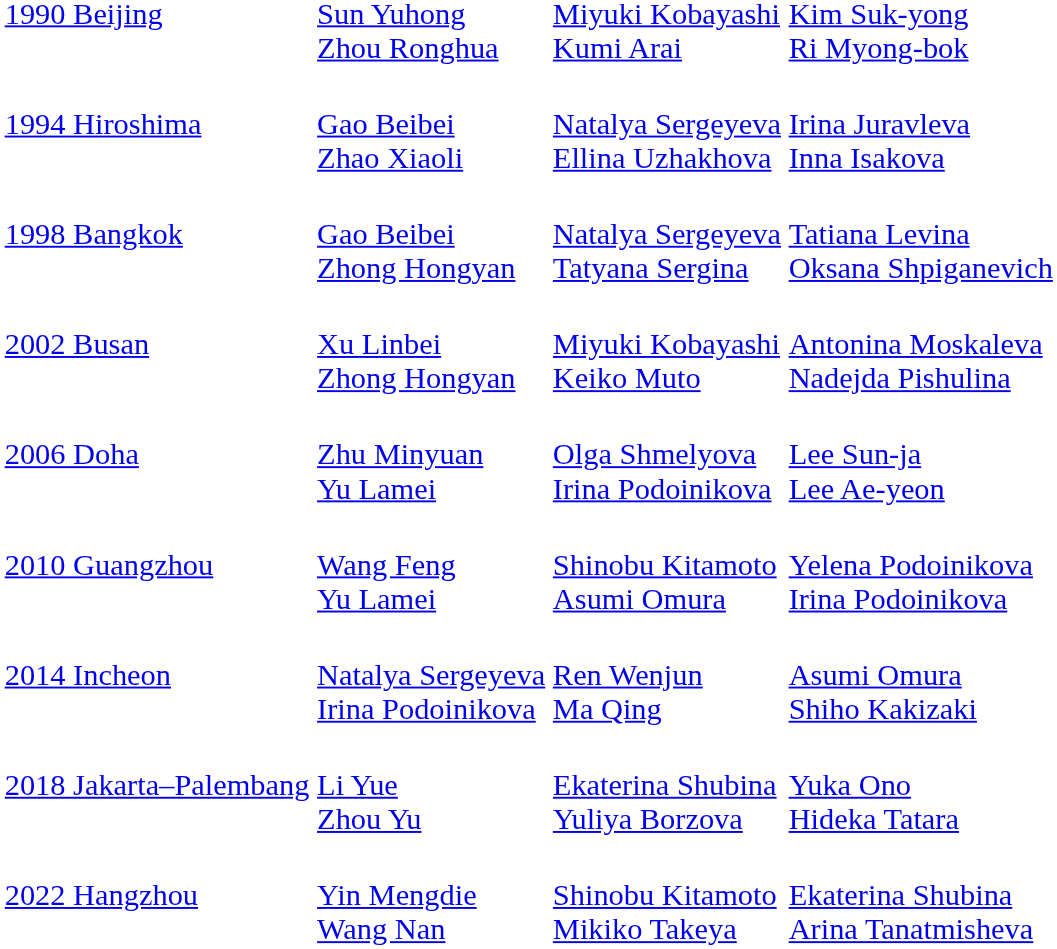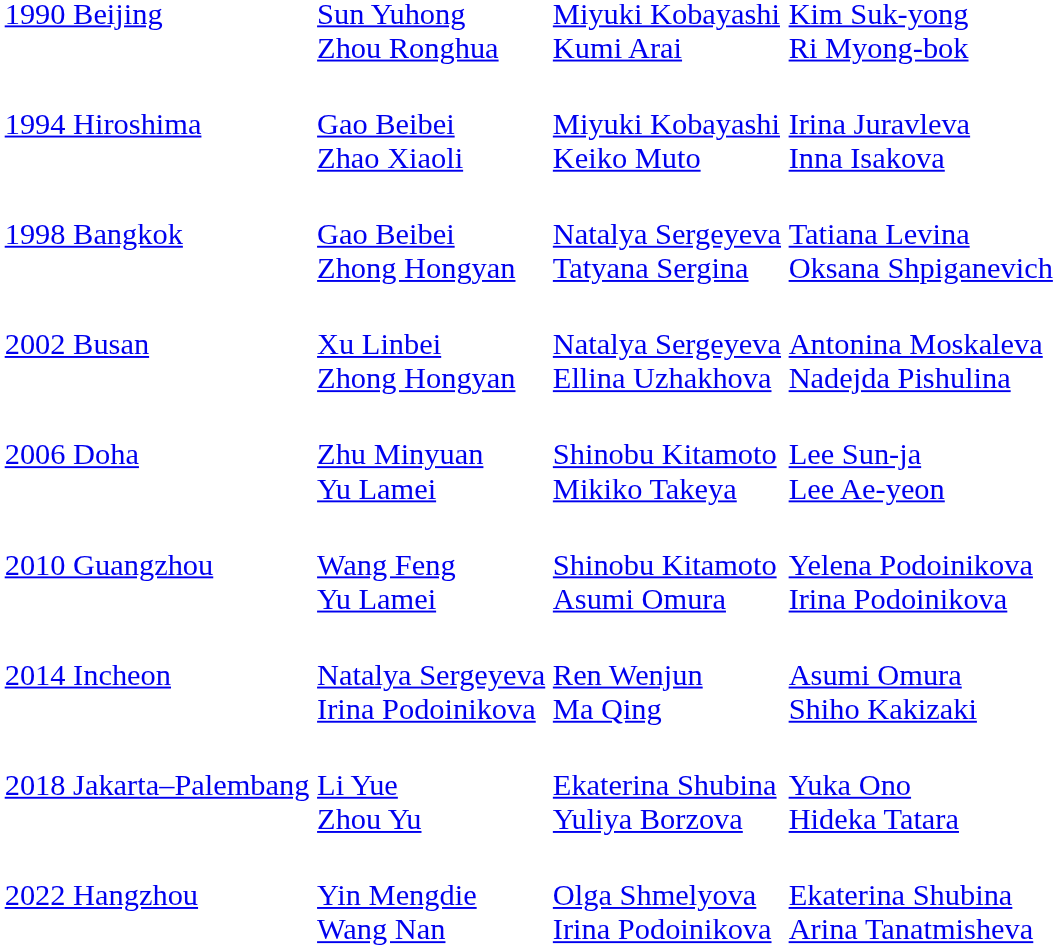1994 Hiroshima | column 3: Natalya Sergeyeva Ellina Uzhakhova -> Miyuki Kobayashi Keiko Muto
2002 Busan | column 3: Miyuki Kobayashi Keiko Muto -> Natalya Sergeyeva Ellina Uzhakhova
2006 Doha | column 3: Olga Shmelyova Irina Podoinikova -> Shinobu Kitamoto Mikiko Takeya
2022 Hangzhou | column 3: Shinobu Kitamoto Mikiko Takeya -> Olga Shmelyova Irina Podoinikova
